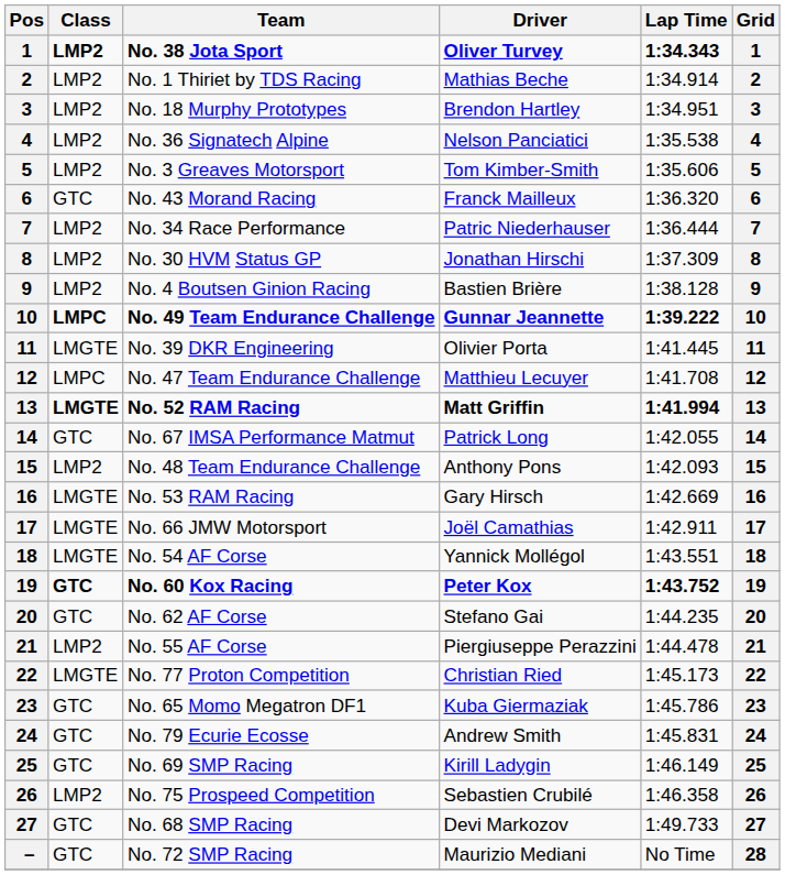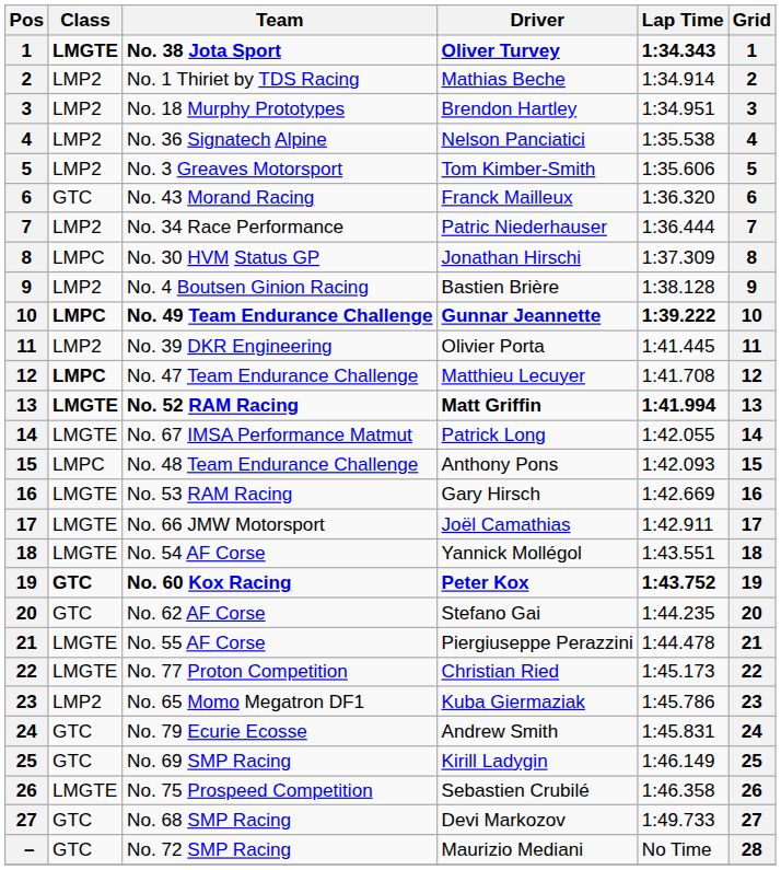No. 38 Jota Sport | Class: LMP2 -> LMGTE
No. 30 HVM Status GP | Class: LMP2 -> LMPC
No. 39 DKR Engineering | Class: LMGTE -> LMP2
No. 47 Team Endurance Challenge | Class: normal -> bold
No. 67 IMSA Performance Matmut | Class: GTC -> LMGTE
No. 48 Team Endurance Challenge | Class: LMP2 -> LMPC
No. 55 AF Corse | Class: LMP2 -> LMGTE
No. 65 Momo Megatron DF1 | Class: GTC -> LMP2
No. 75 Prospeed Competition | Class: LMP2 -> LMGTE
